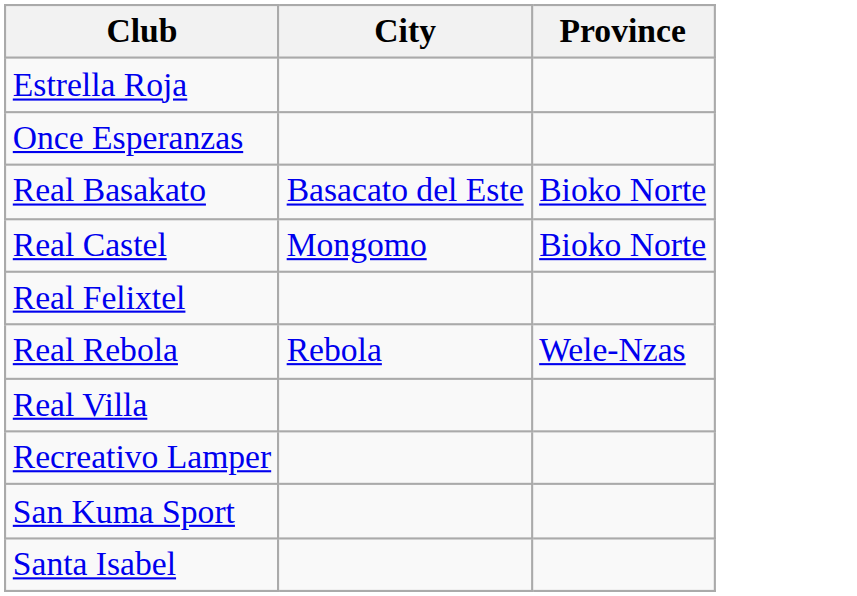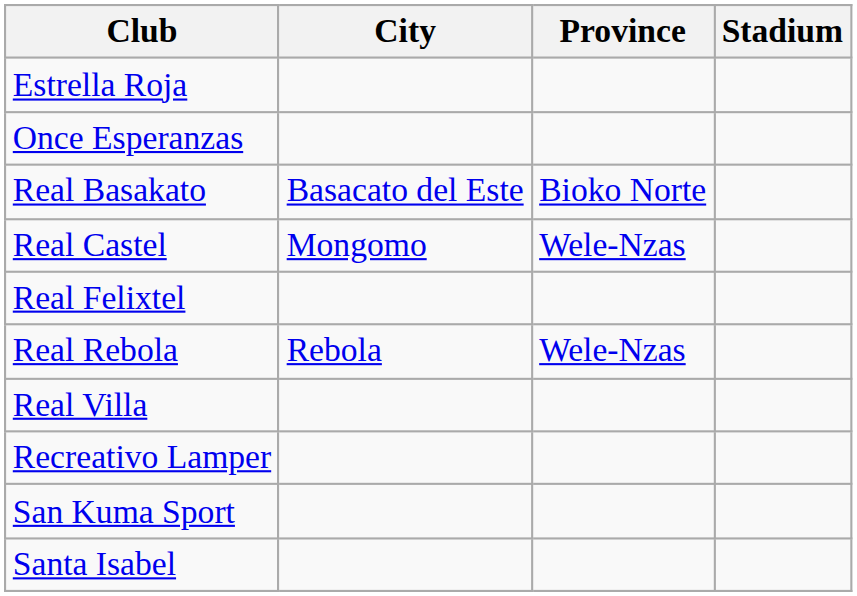+ column: Stadium
Real Castel | Province: Bioko Norte -> Wele-Nzas
